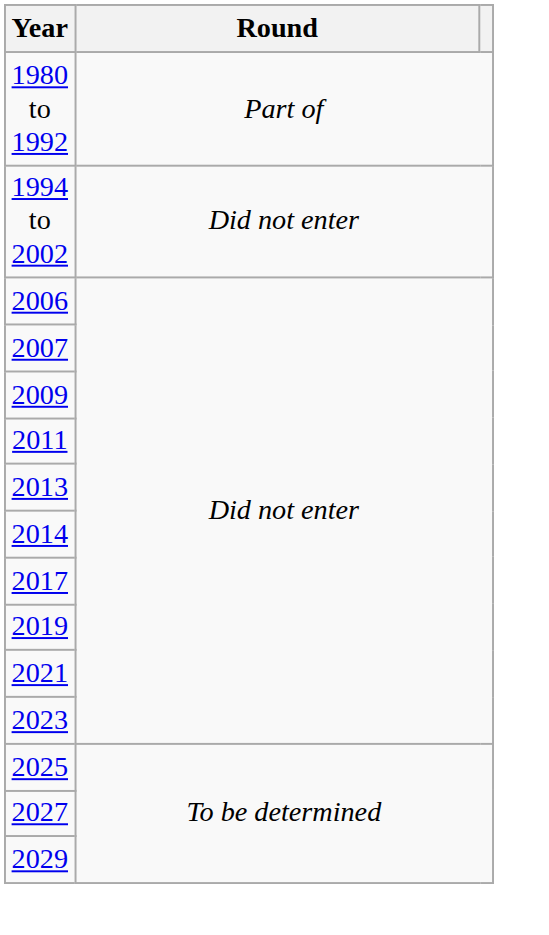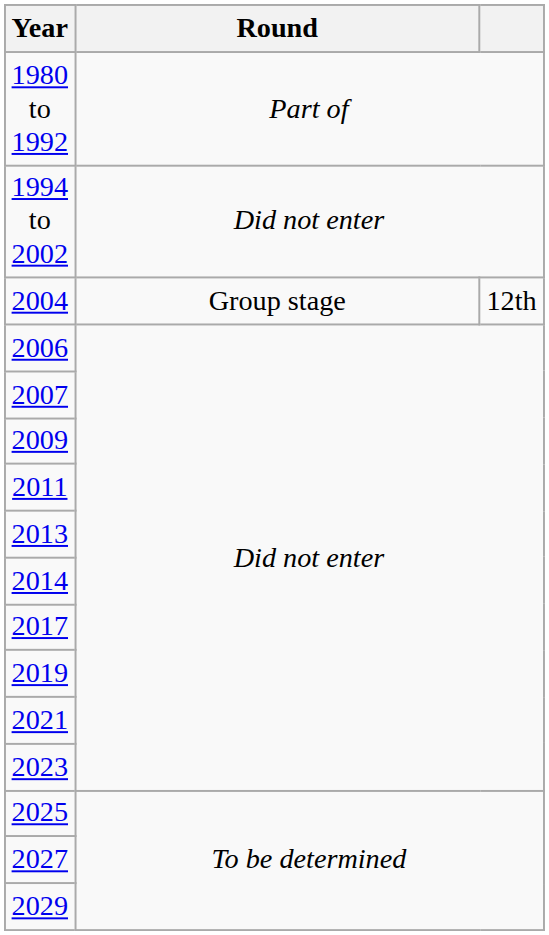+ row: 2004 | Group stage | 12th
